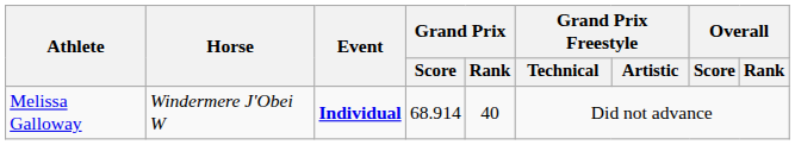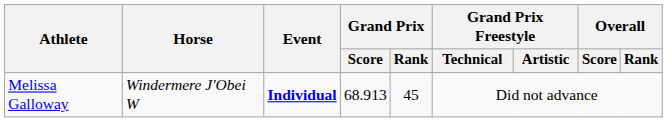Melissa Galloway | Grand Prix / Score: 68.914 -> 68.913
Melissa Galloway | Grand Prix / Rank: 40 -> 45
